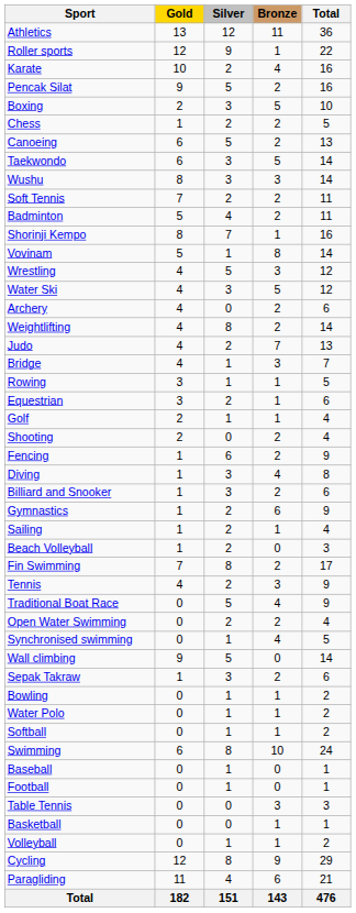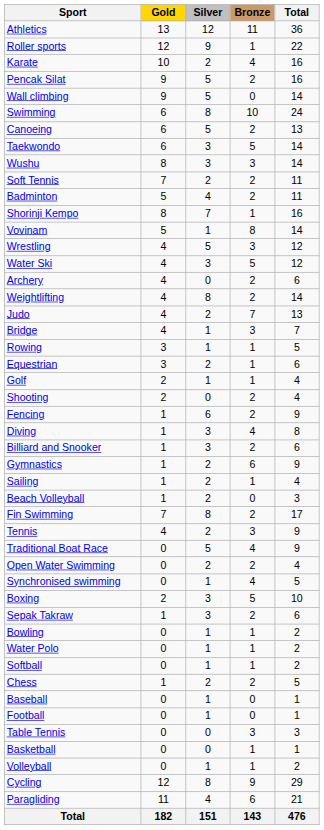rows swapped: Wall climbing <-> Boxing
rows swapped: Swimming <-> Chess
